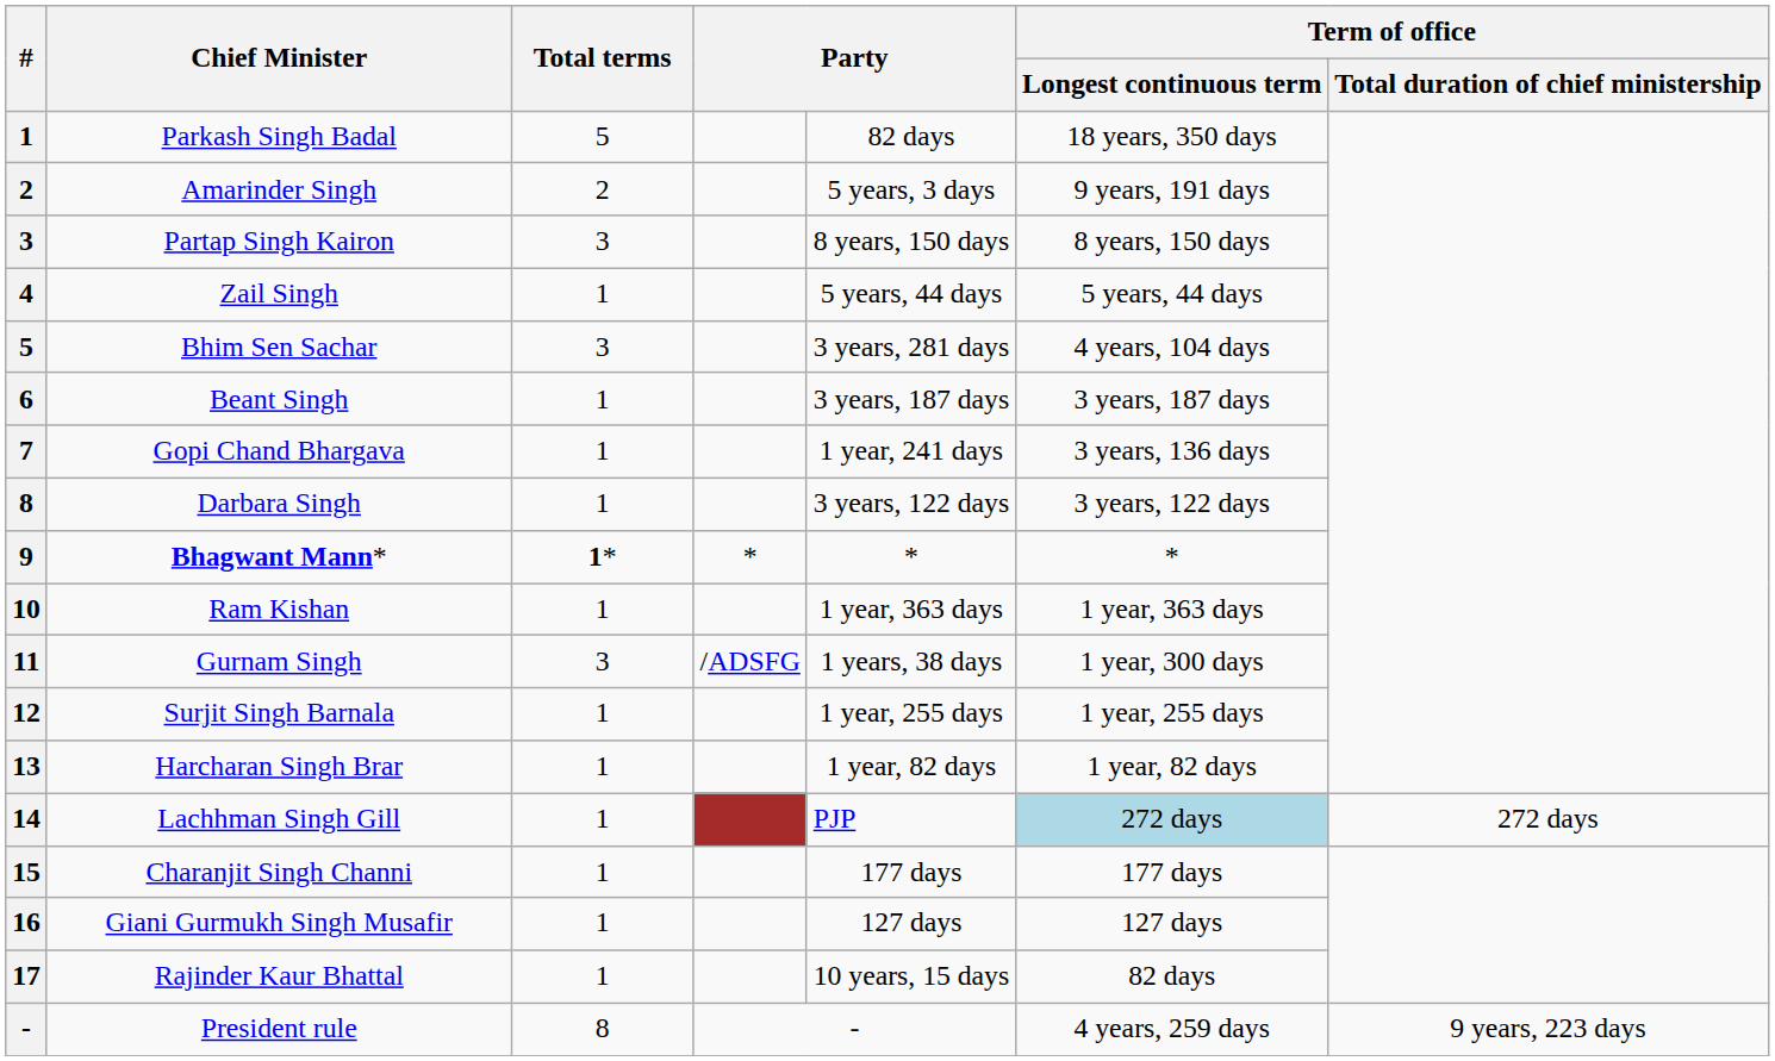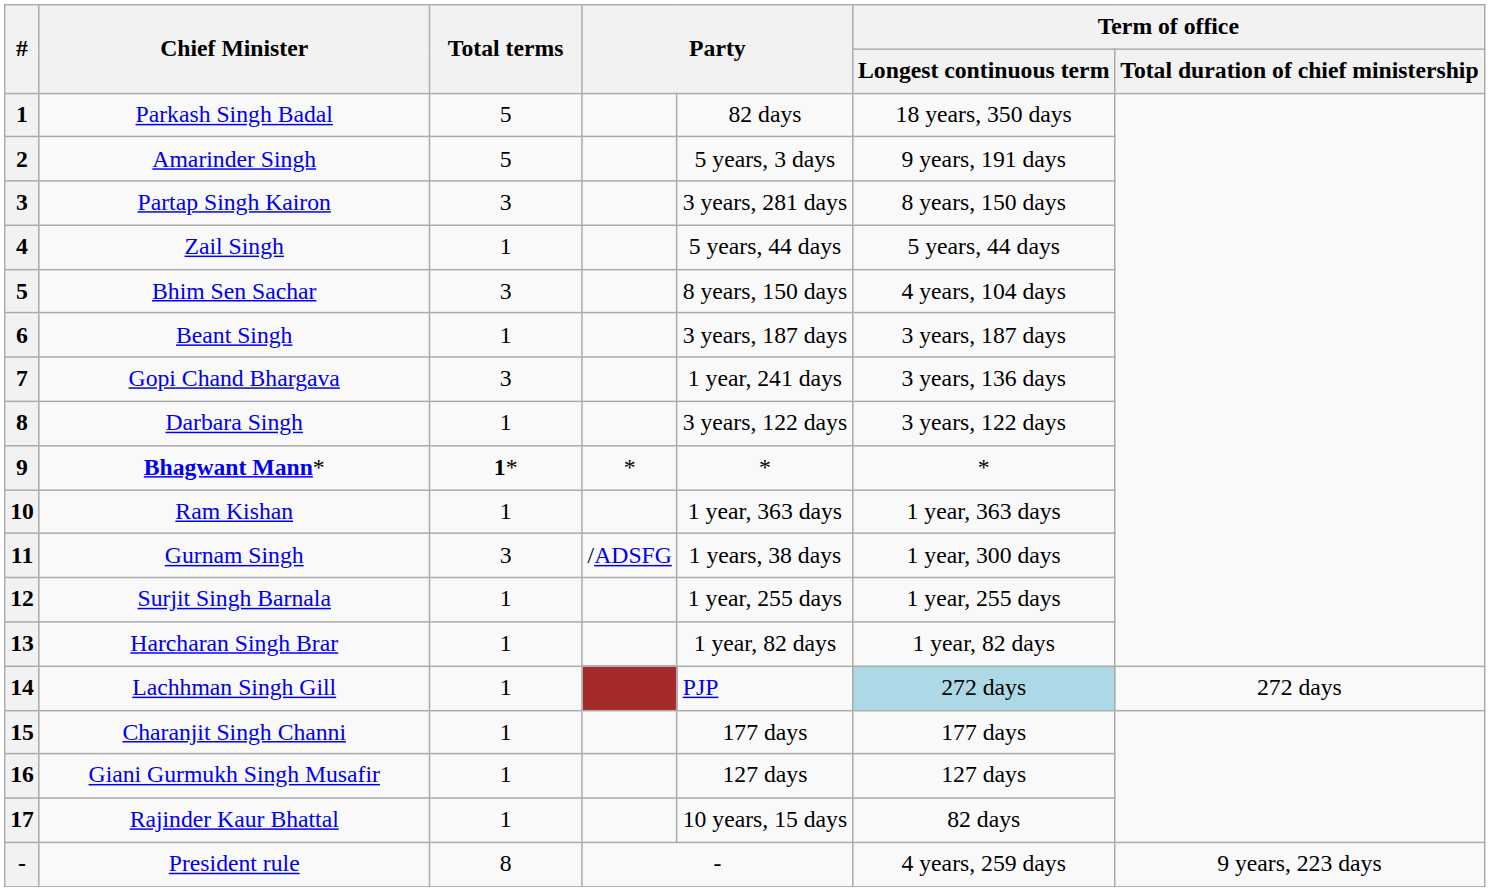Amarinder Singh | Total terms: 2 -> 5
Partap Singh Kairon | column 5: 8 years, 150 days -> 3 years, 281 days
Bhim Sen Sachar | column 5: 3 years, 281 days -> 8 years, 150 days
Gopi Chand Bhargava | Total terms: 1 -> 3
